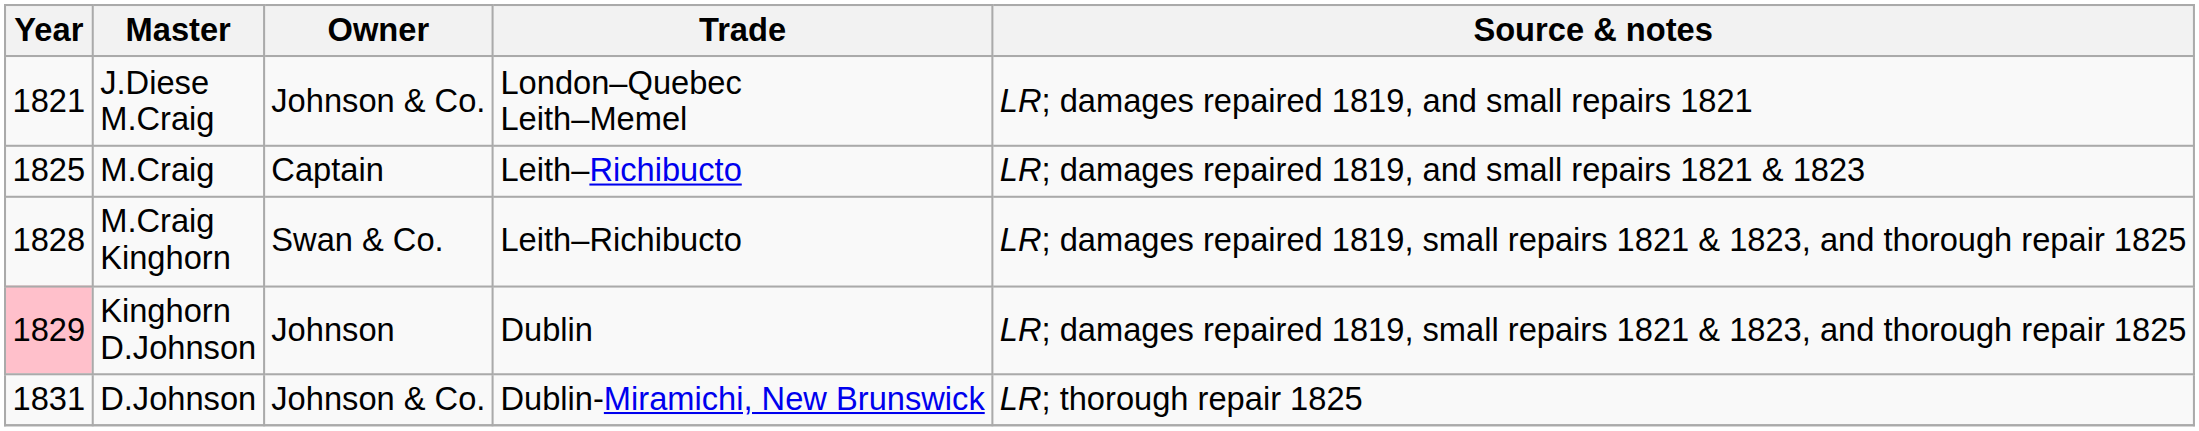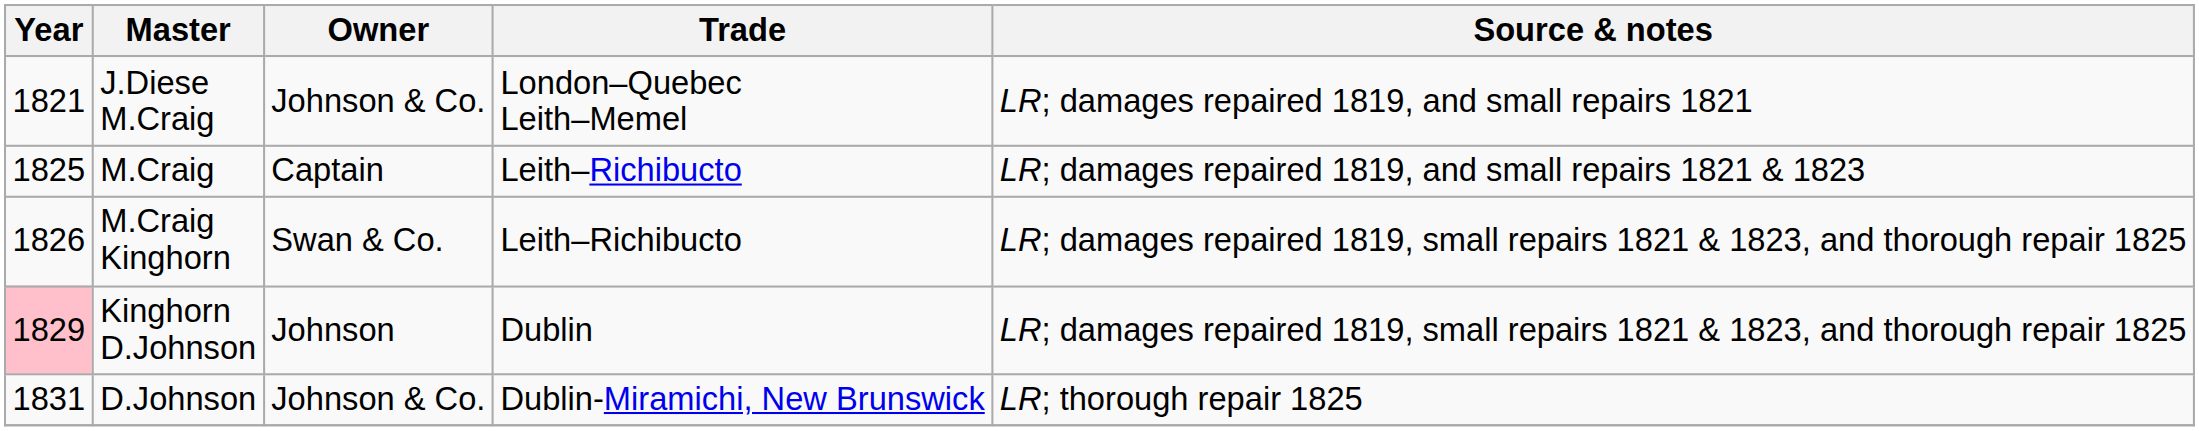M.Craig Kinghorn | Year: 1828 -> 1826
